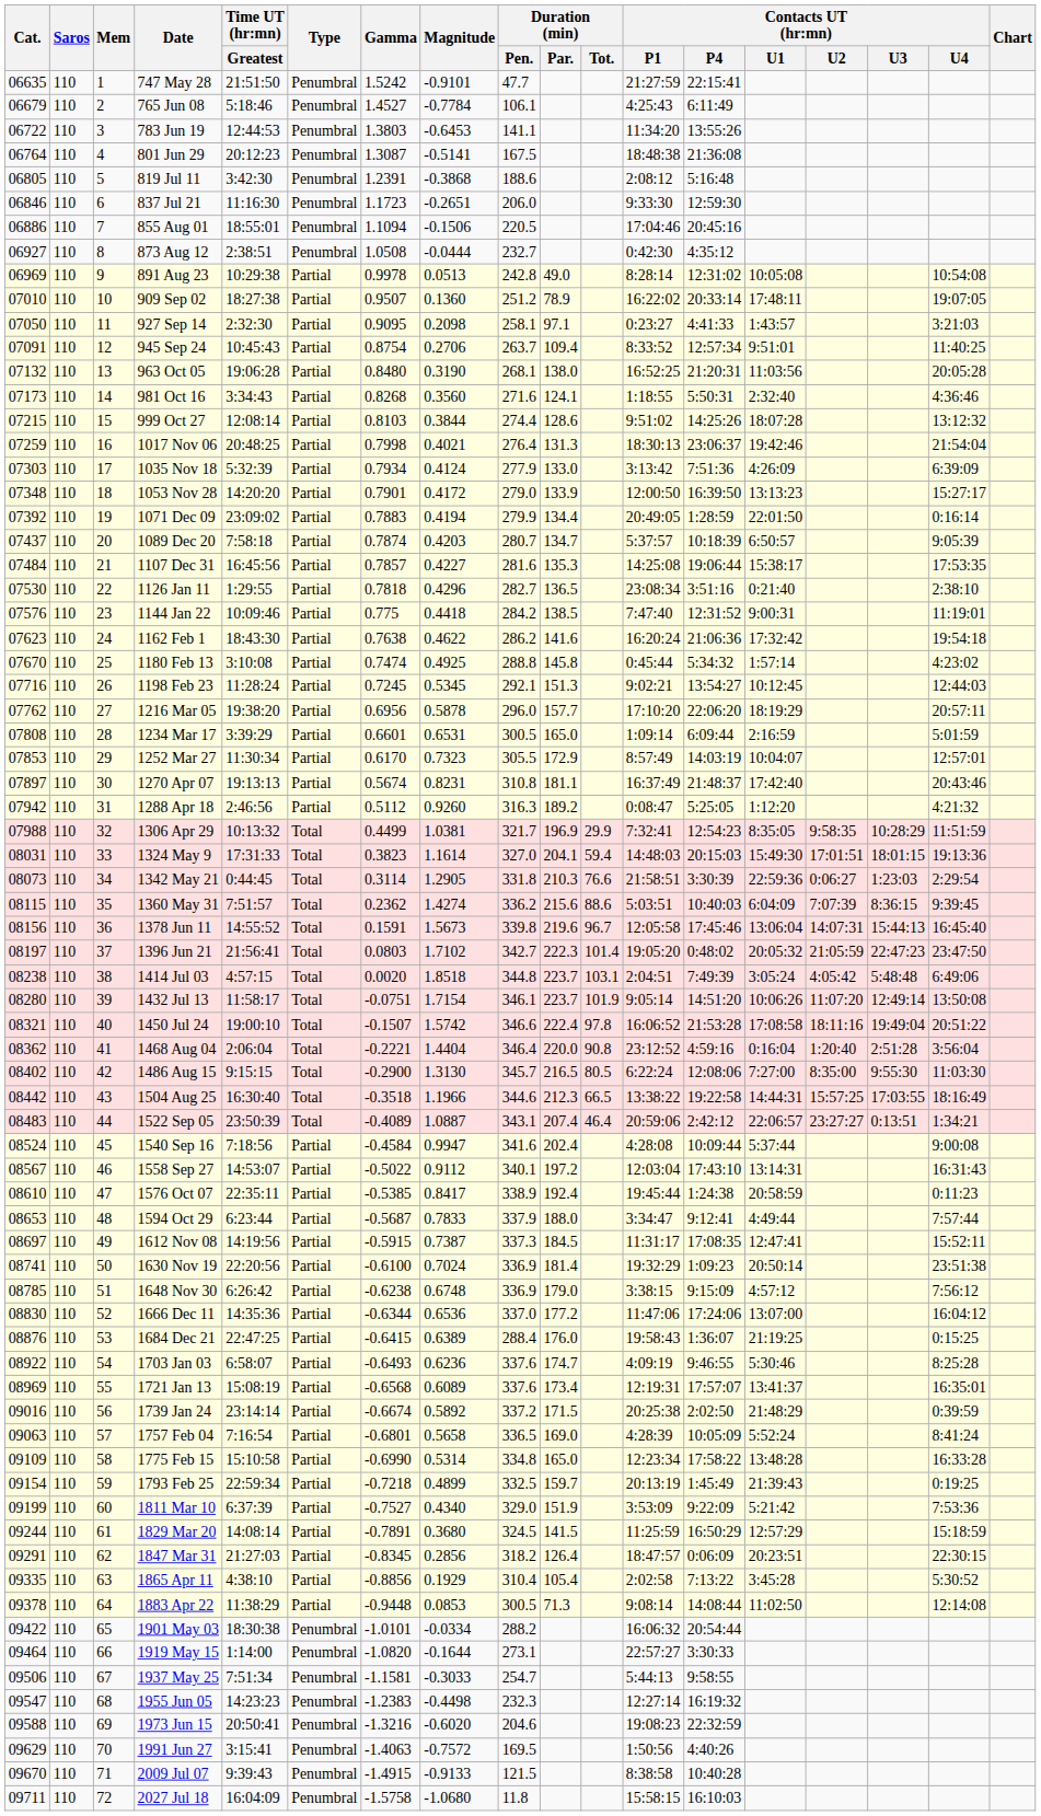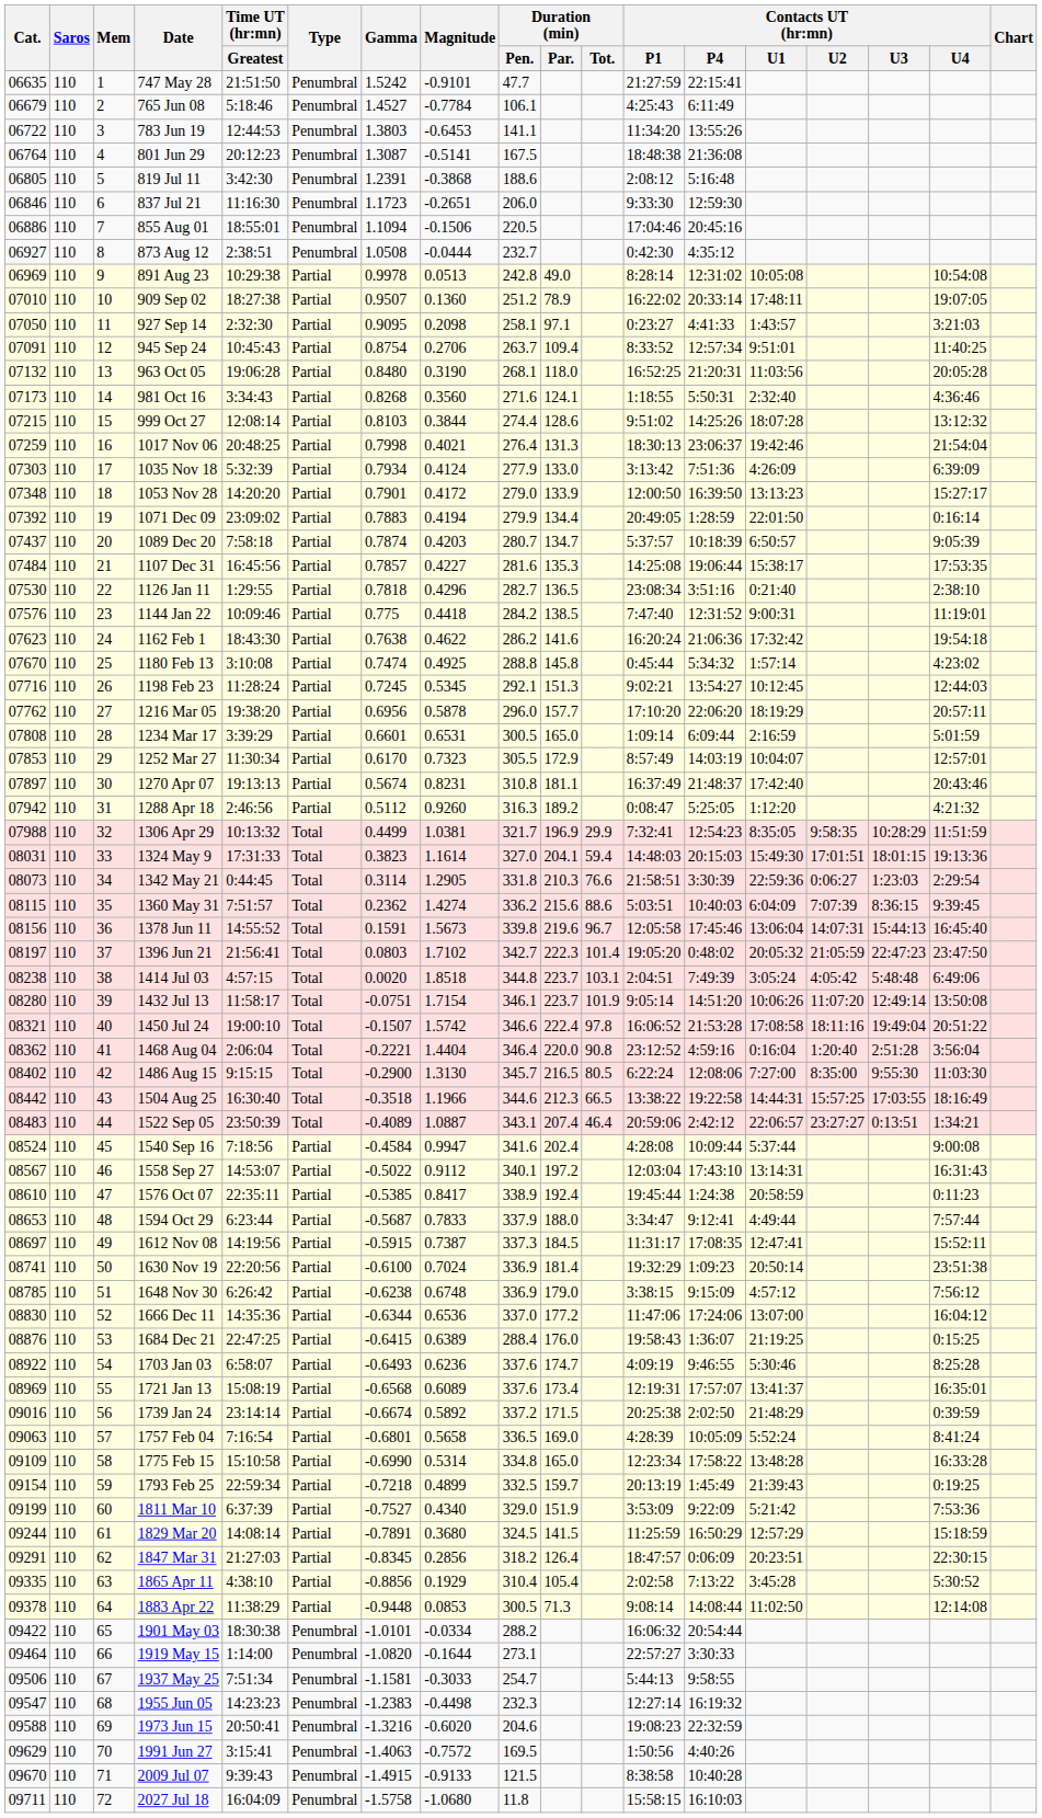963 Oct 05 | Duration (min) / Par.: 138.0 -> 118.0
